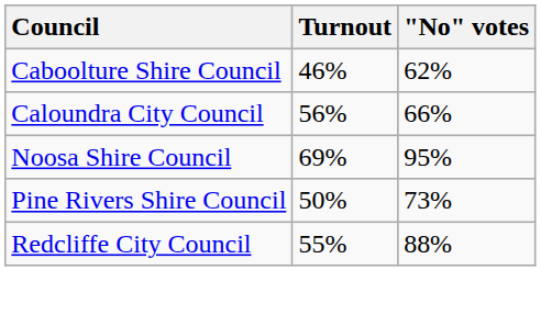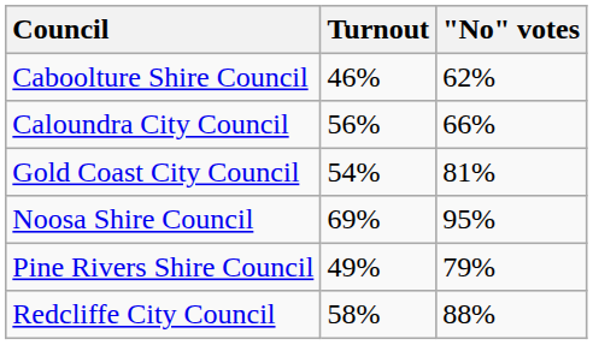+ row: Gold Coast City Council | 54% | 81%
Pine Rivers Shire Council | Turnout: 50% -> 49%
Pine Rivers Shire Council | "No" votes: 73% -> 79%
Redcliffe City Council | Turnout: 55% -> 58%
